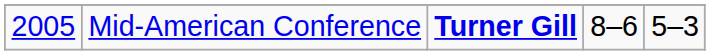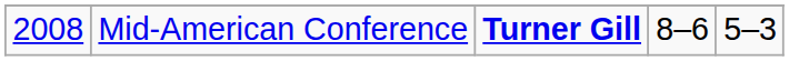Mid-American Conference | column 1: 2005 -> 2008
